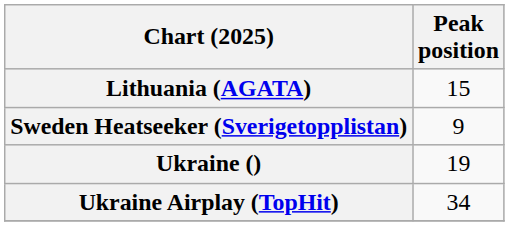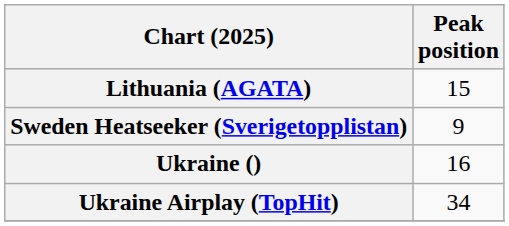Ukraine () | Peak position: 19 -> 16
